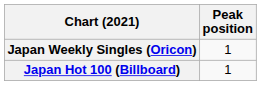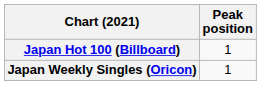rows swapped: Japan Hot 100 (Billboard) <-> Japan Weekly Singles (Oricon)
